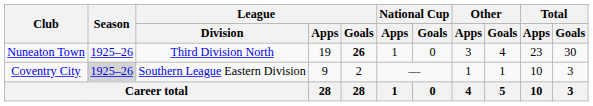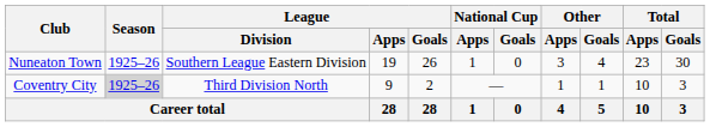Nuneaton Town | League / Division: Third Division North -> Southern League Eastern Division
Nuneaton Town | League / Goals: bold -> normal
Coventry City | League / Division: Southern League Eastern Division -> Third Division North
